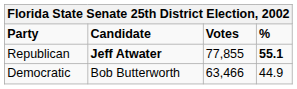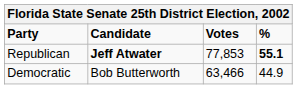Republican | Votes: 77,855 -> 77,853
